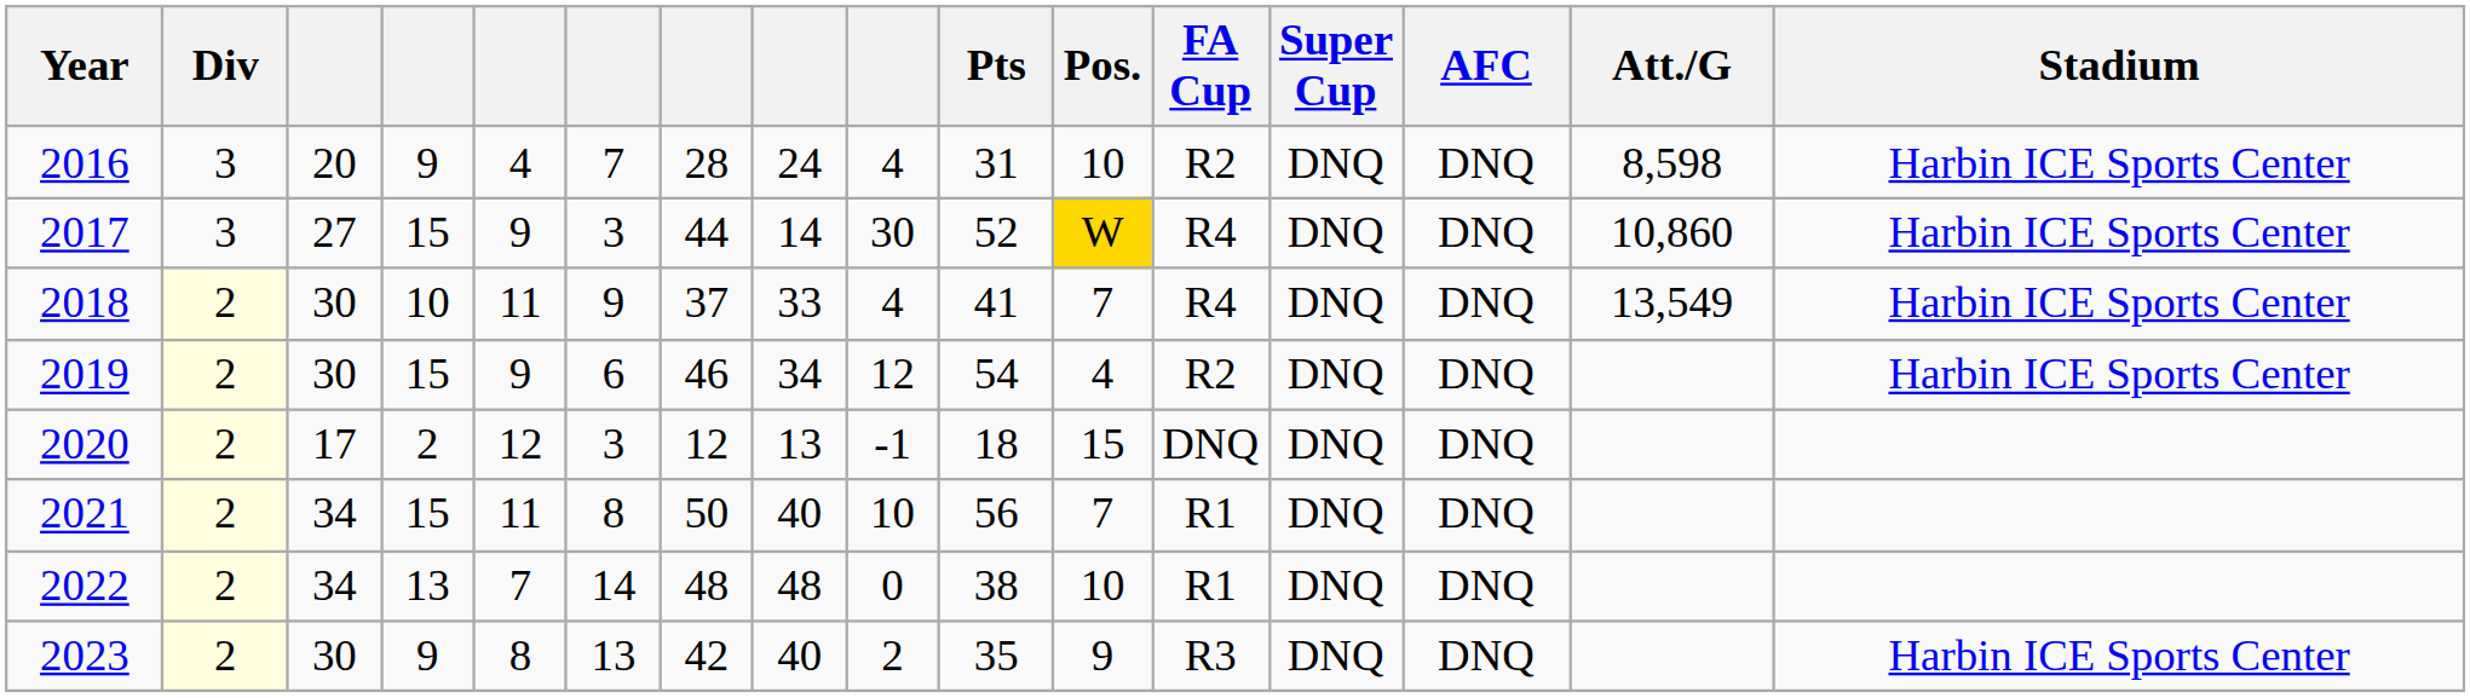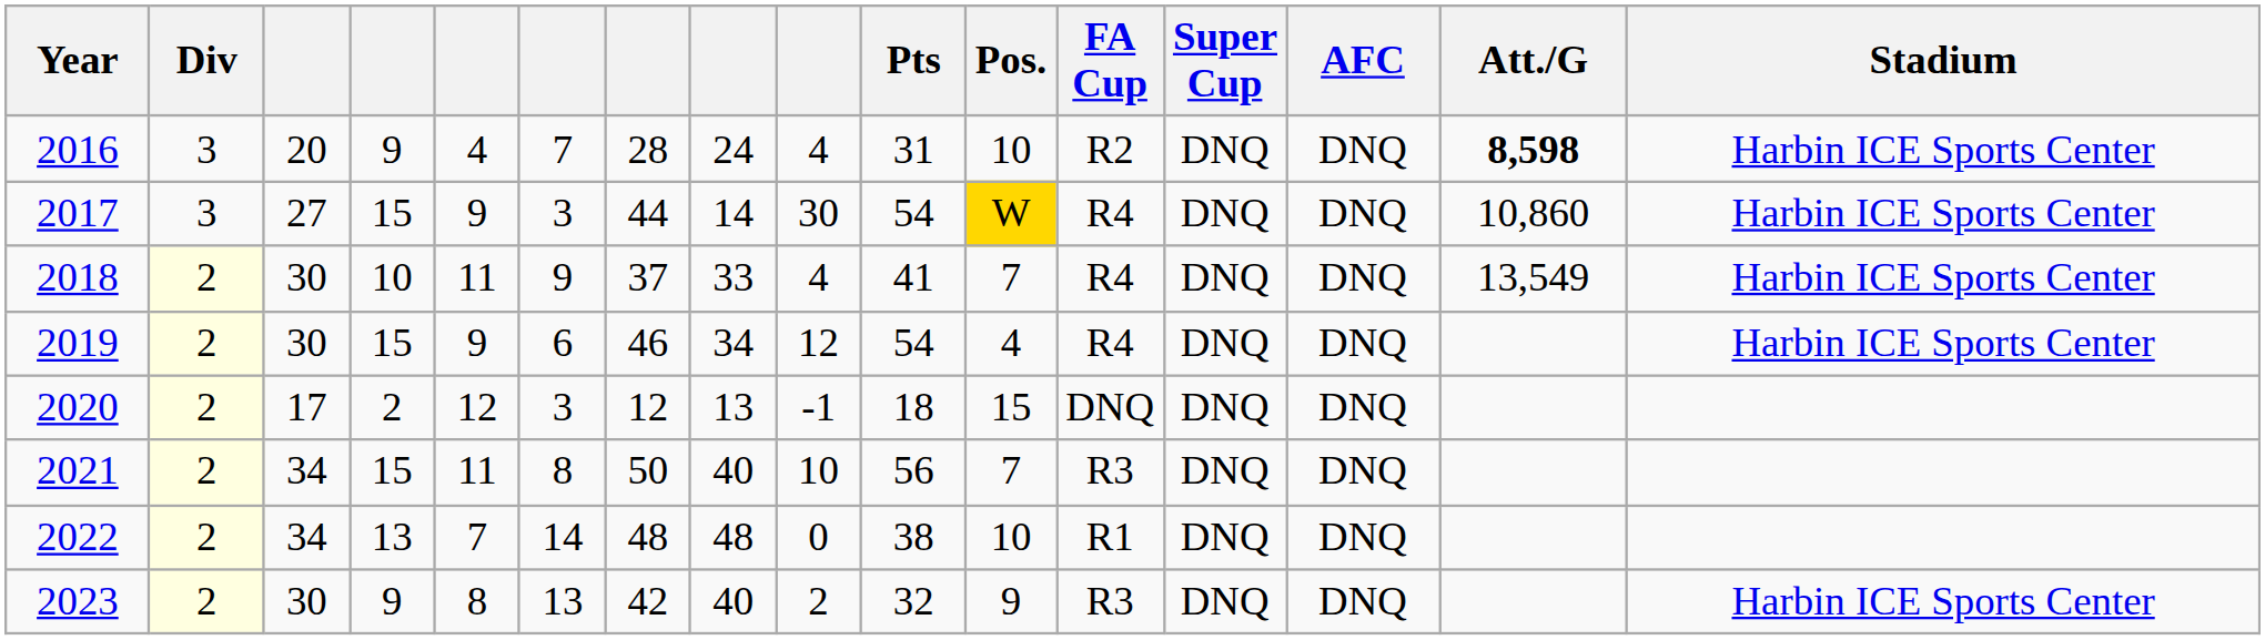2016 | Att./G: normal -> bold
2017 | Pts: 52 -> 54
2019 | FA Cup: R2 -> R4
2021 | FA Cup: R1 -> R3
2023 | Pts: 35 -> 32
